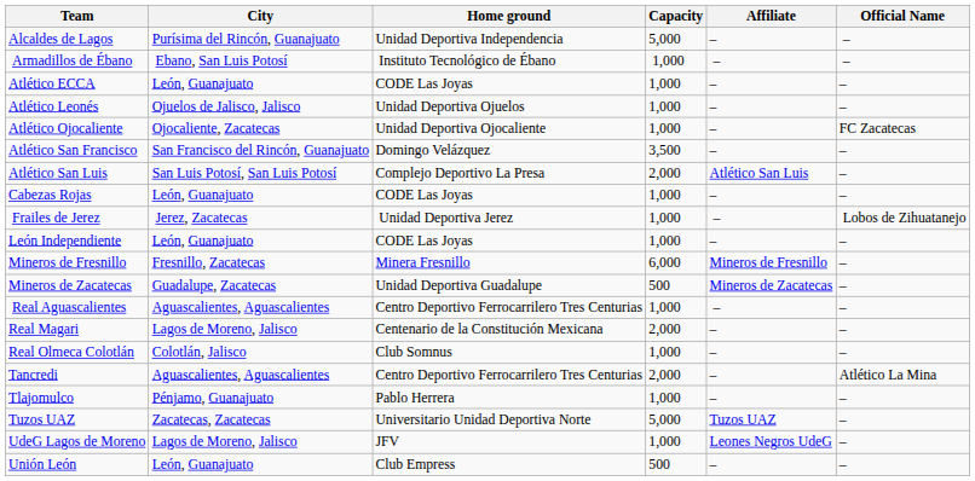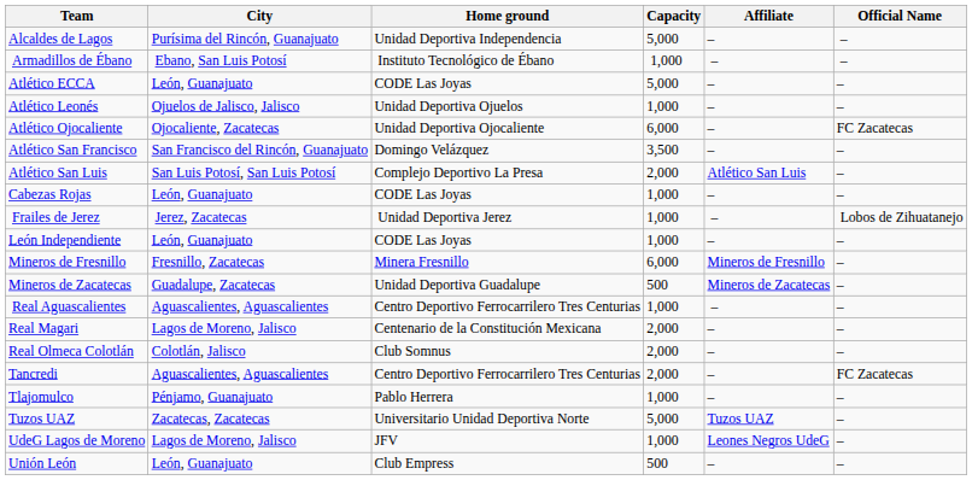Atlético ECCA | Capacity: 1,000 -> 5,000
Atlético Ojocaliente | Capacity: 1,000 -> 6,000
Real Olmeca Colotlán | Capacity: 1,000 -> 2,000
Tancredi | Official Name: Atlético La Mina -> FC Zacatecas
